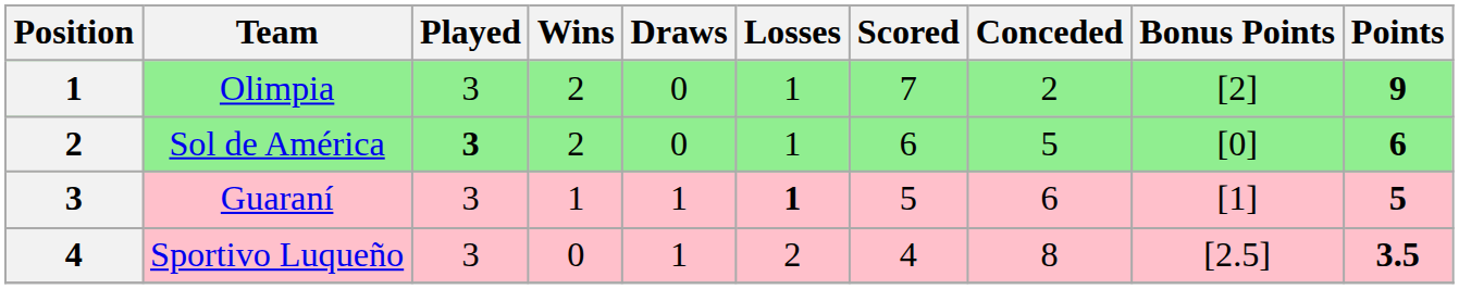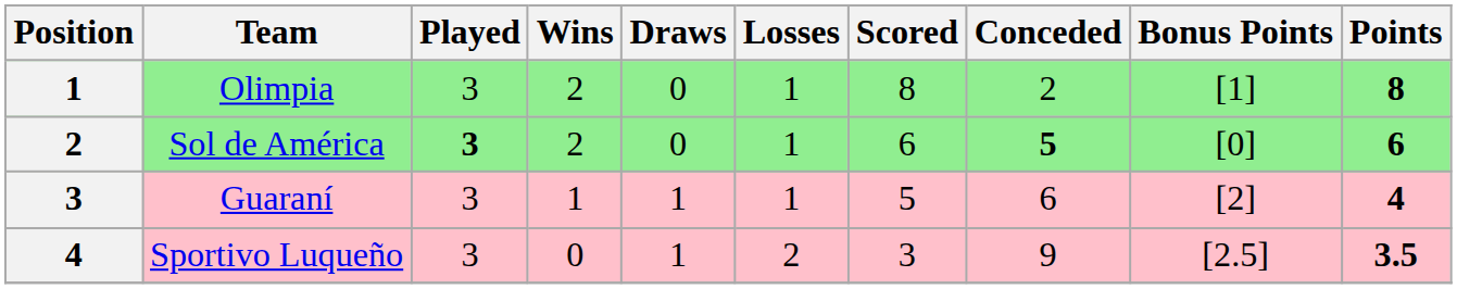Olimpia | Scored: 7 -> 8
Olimpia | Bonus Points: [2] -> [1]
Olimpia | Points: 9 -> 8
Sol de América | Conceded: normal -> bold
Guaraní | Losses: bold -> normal
Guaraní | Bonus Points: [1] -> [2]
Guaraní | Points: 5 -> 4
Sportivo Luqueño | Scored: 4 -> 3
Sportivo Luqueño | Conceded: 8 -> 9
